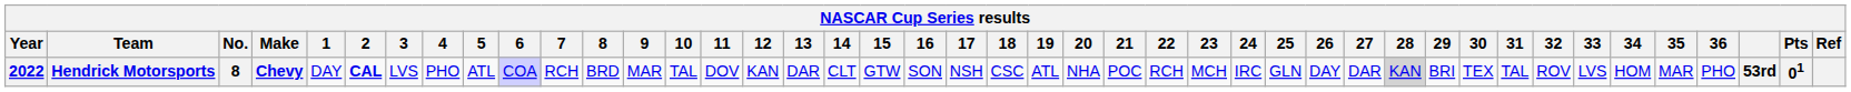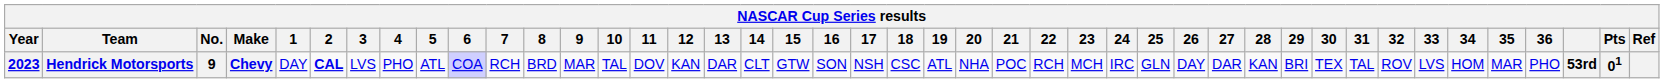Hendrick Motorsports | Year: 2022 -> 2023
Hendrick Motorsports | No.: 8 -> 9
Hendrick Motorsports | 28: lightgrey background -> no background
